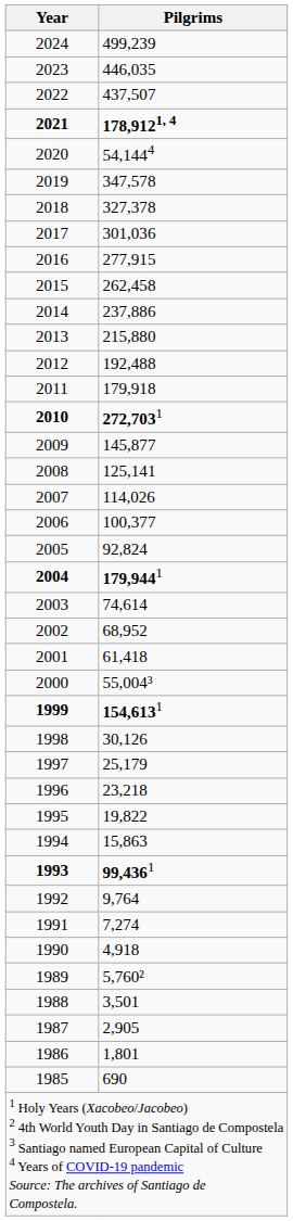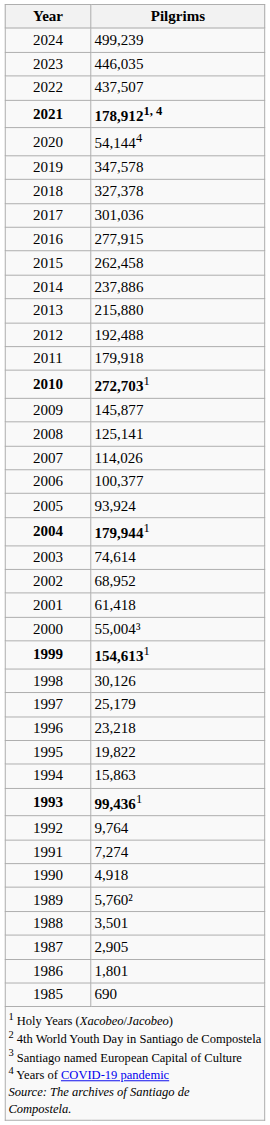2005 | Pilgrims: 92,824 -> 93,924
